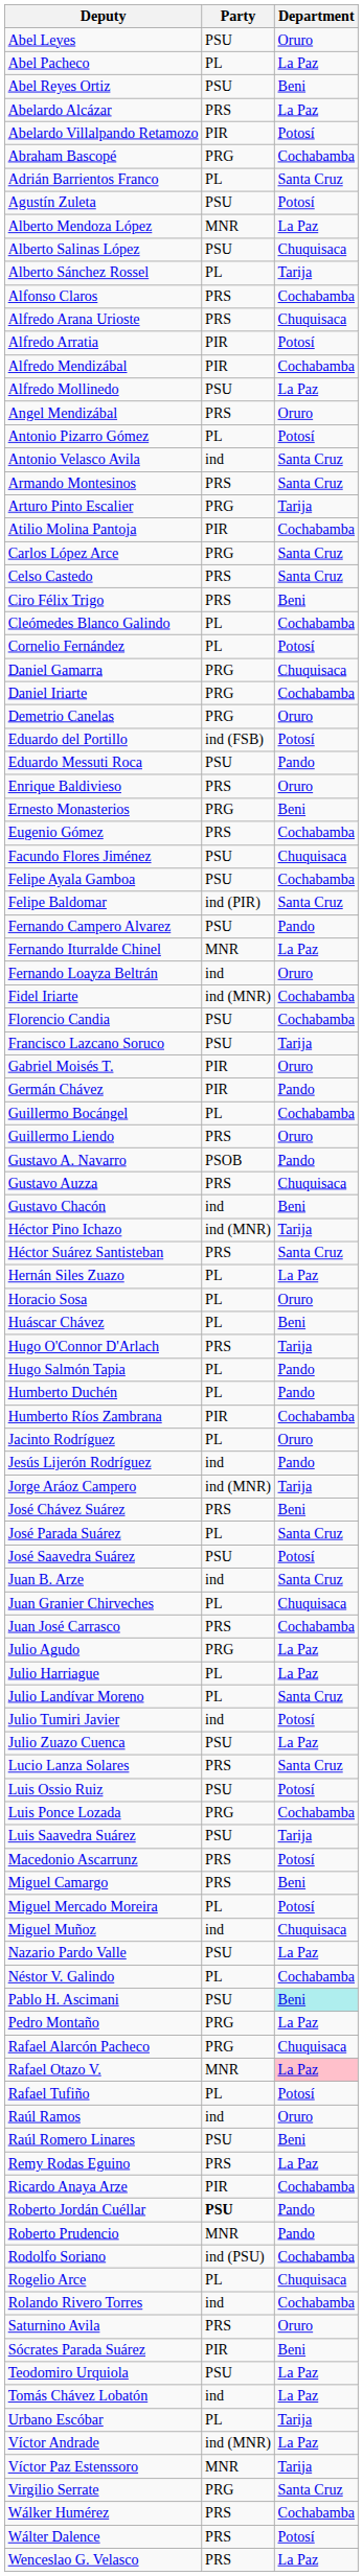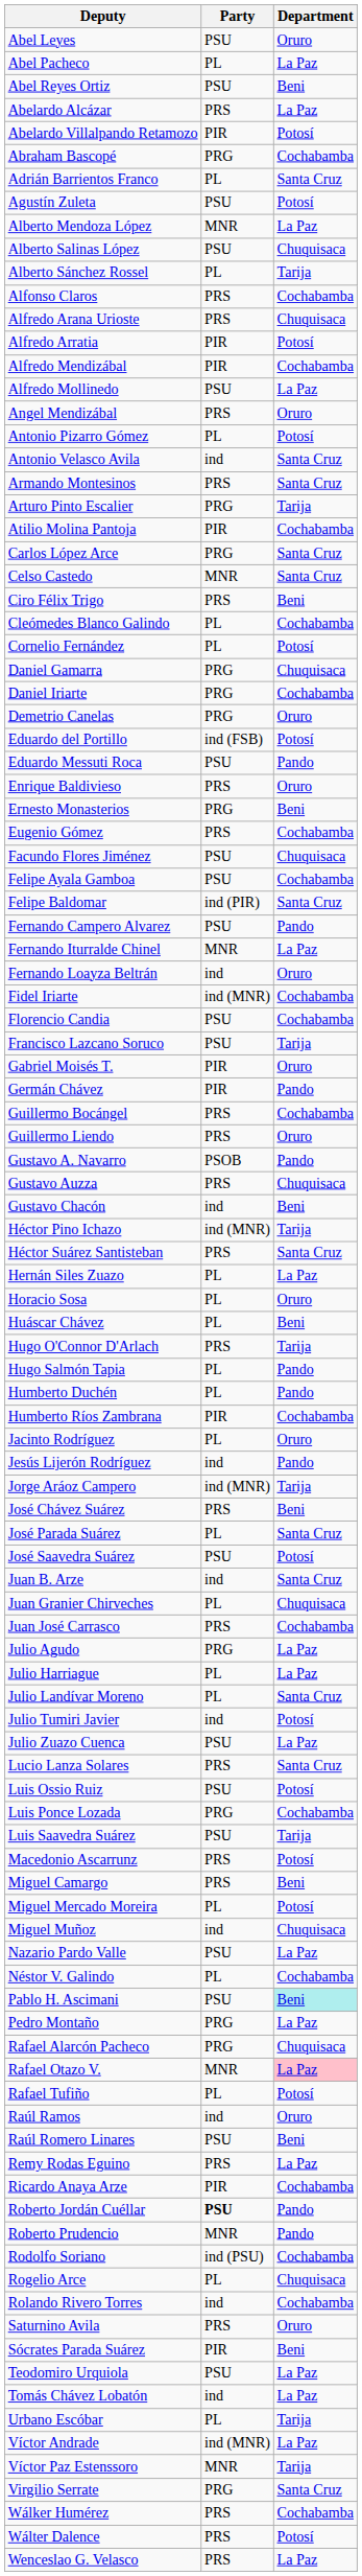Celso Castedo | Party: PRS -> MNR
Guillermo Bocángel | Party: PL -> PRS
